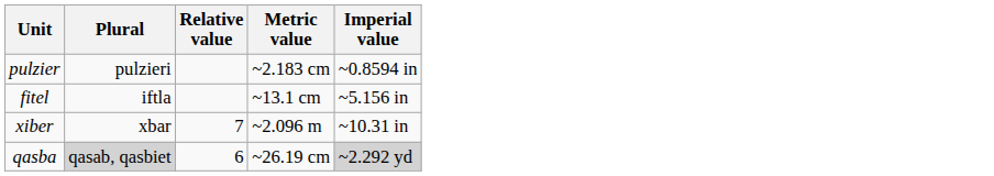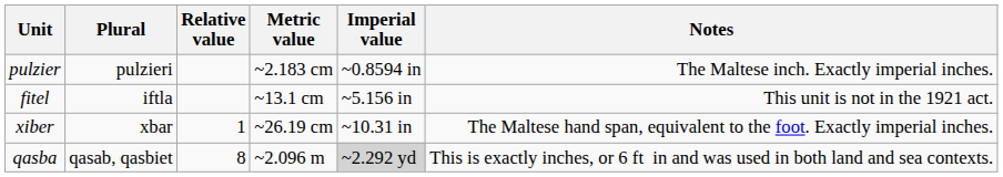+ column: Notes | The Maltese inch. Exactly imperial inches. | This unit is not in the 1921 act. | The Maltese hand span, equivalent to the foot. Exactly imperial inches. | This is exactly inches, or 6 ft in and was used in both land and sea contexts.
xiber | Relative value: 7 -> 1
xiber | Metric value: ~2.096 m -> ~26.19 cm
qasba | Plural: lightgrey background -> no background
qasba | Relative value: 6 -> 8
qasba | Metric value: ~26.19 cm -> ~2.096 m
